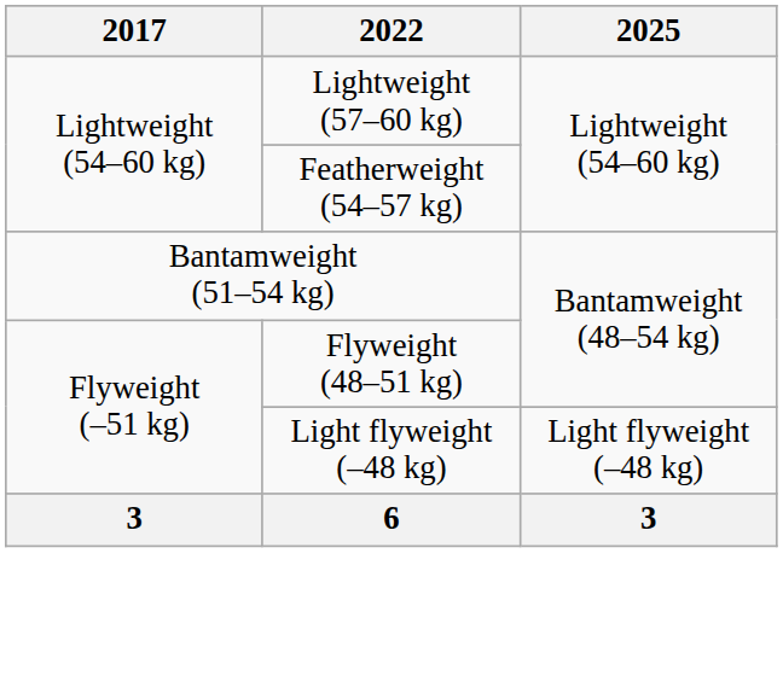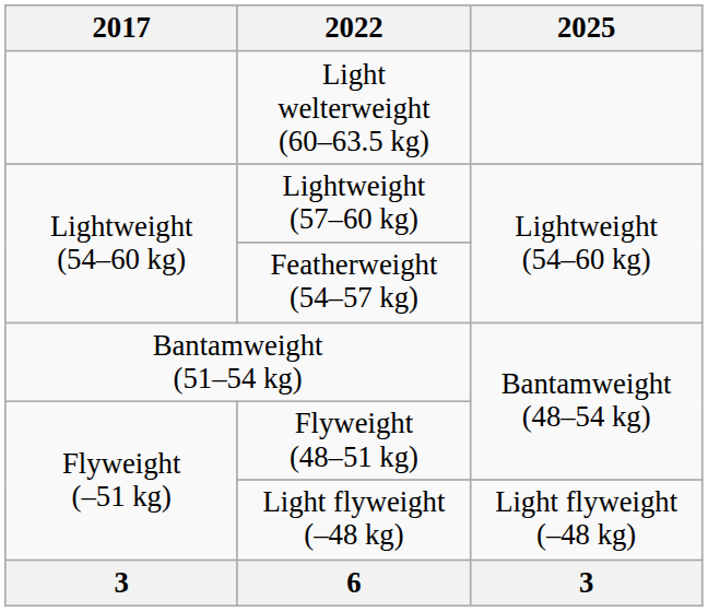+ row: Light welterweight (60–63.5 kg)
